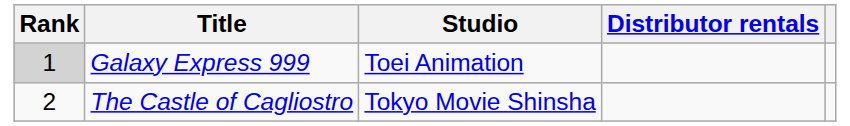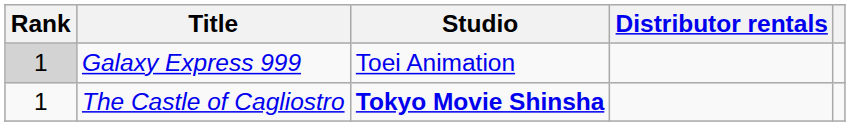The Castle of Cagliostro | Rank: 2 -> 1
The Castle of Cagliostro | Studio: normal -> bold
